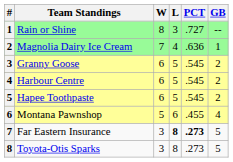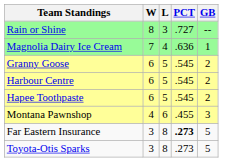- column: # | 1 | 2 | 3 | 4 | 5 | 6 | 7 | 8
Montana Pawnshop | W: 5 -> 4
Montana Pawnshop | GB: 4 -> 3
Far Eastern Insurance | L: bold -> normal
